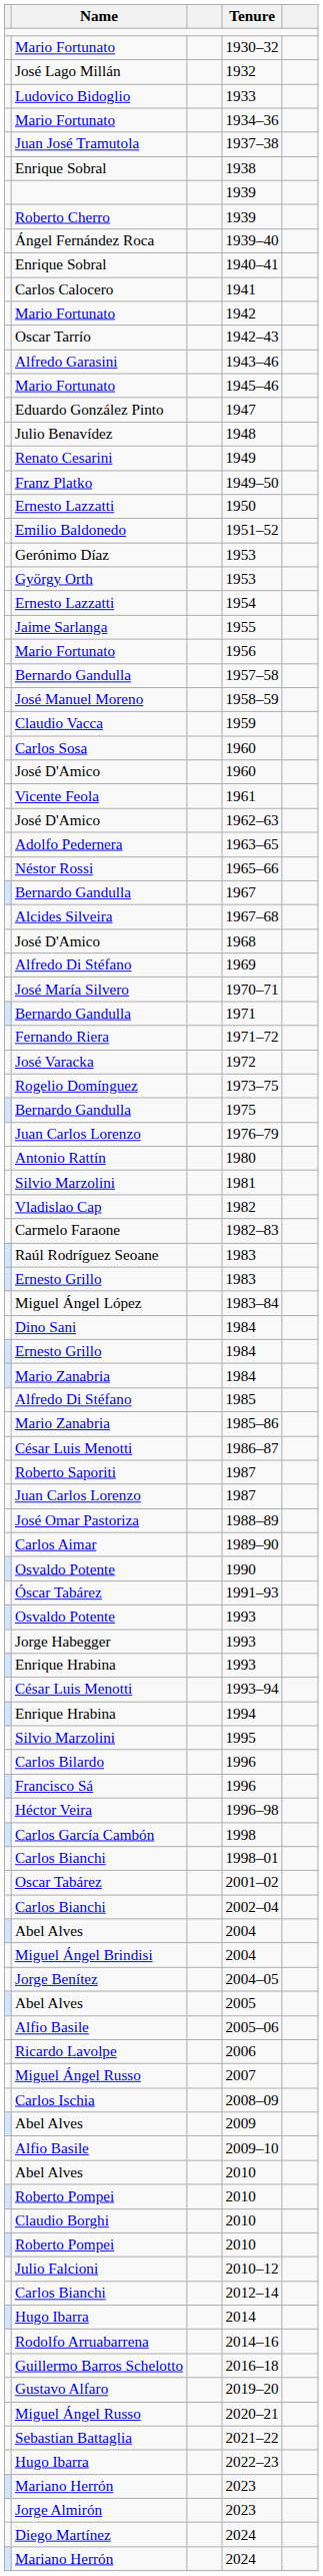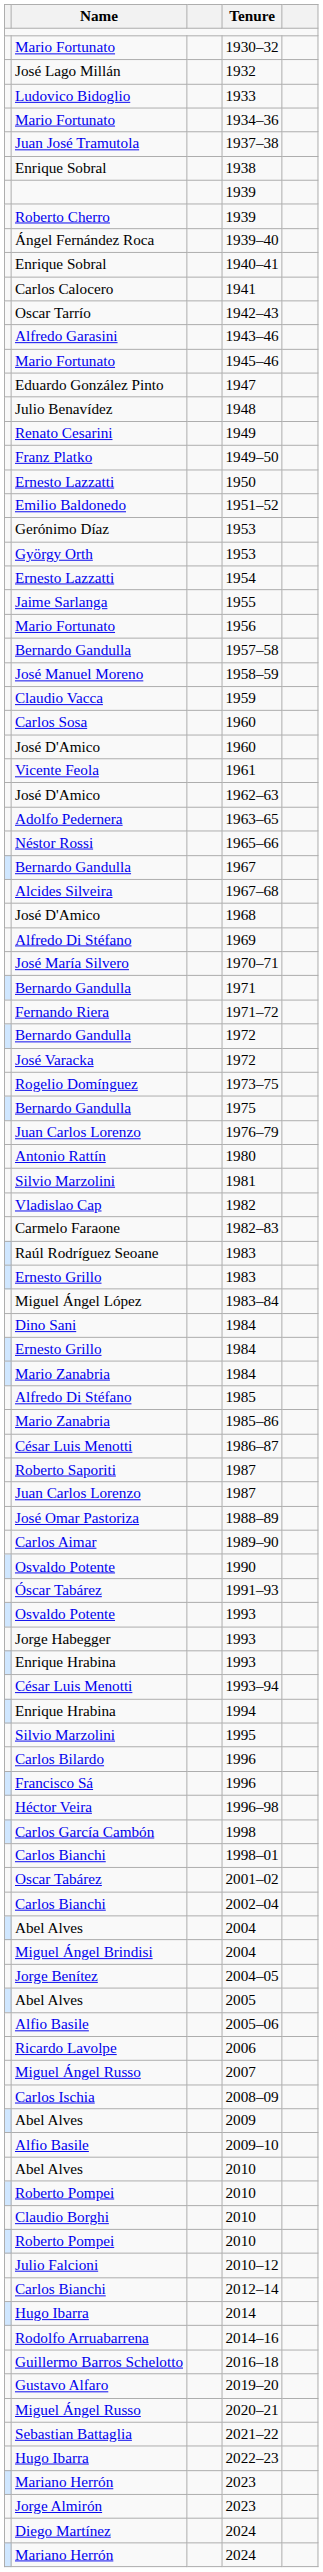- row: Mario Fortunato | 1942
+ row: Bernardo Gandulla | 1972
